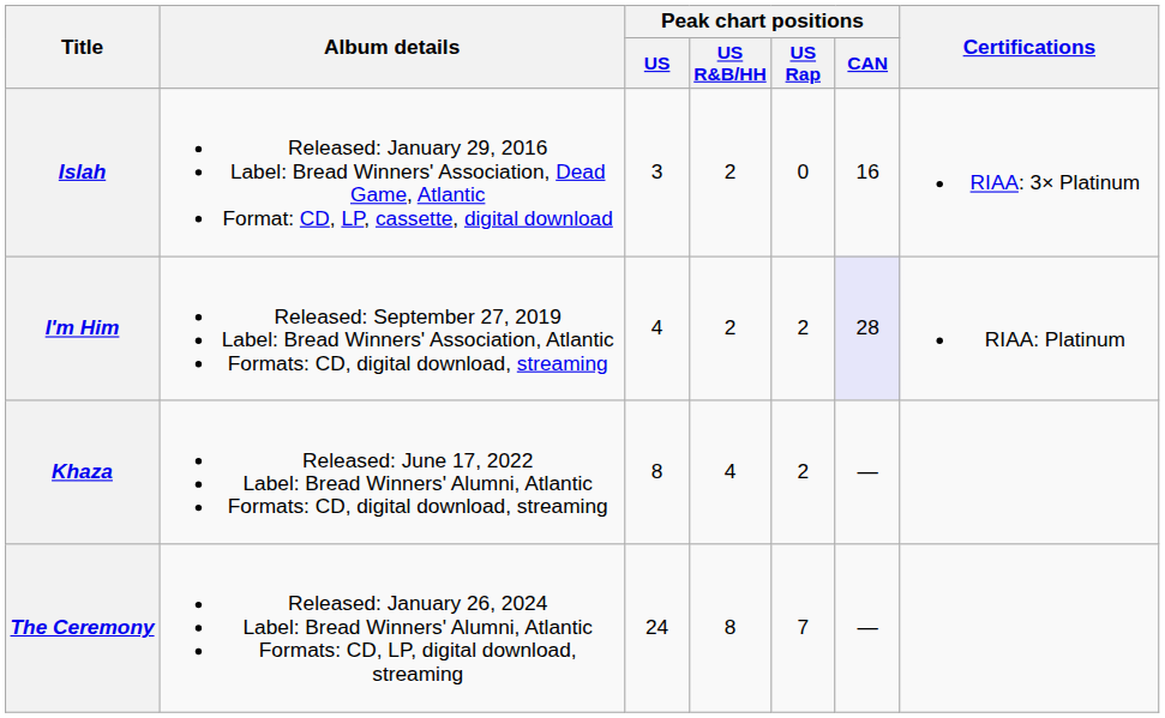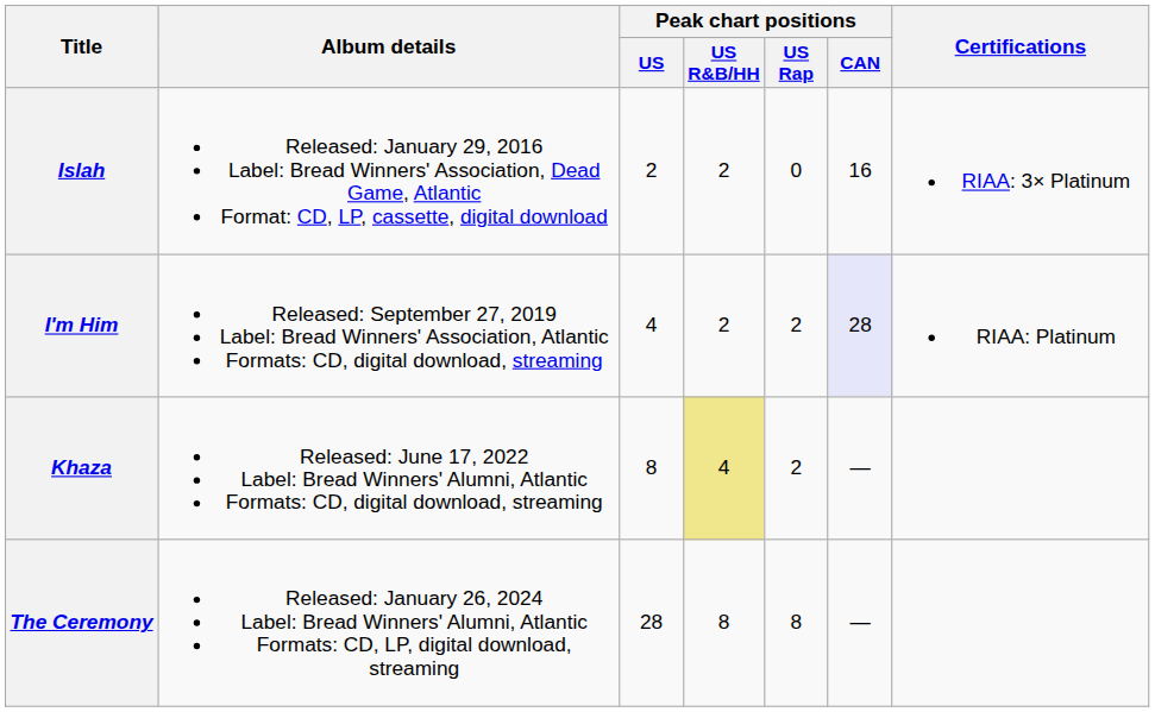Islah | Peak chart positions / US: 3 -> 2
Khaza | Peak chart positions / US R&B/HH: no background -> khaki background
The Ceremony | Peak chart positions / US: 24 -> 28
The Ceremony | Peak chart positions / US Rap: 7 -> 8
